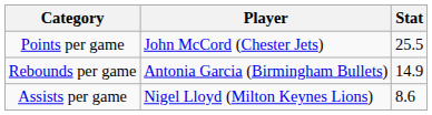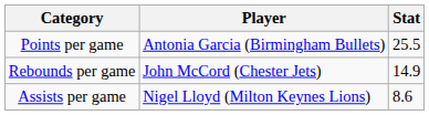Points per game | Player: John McCord (Chester Jets) -> Antonia Garcia (Birmingham Bullets)
Rebounds per game | Player: Antonia Garcia (Birmingham Bullets) -> John McCord (Chester Jets)
